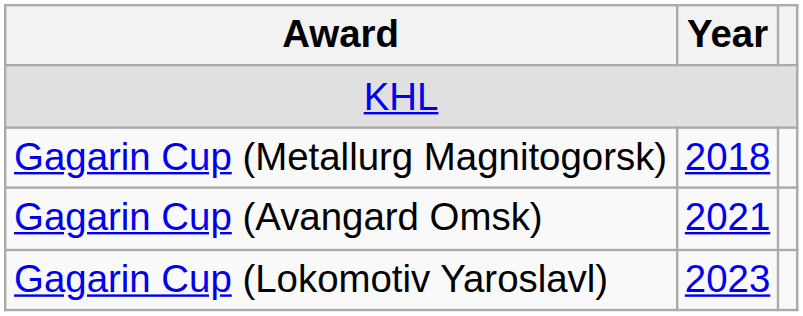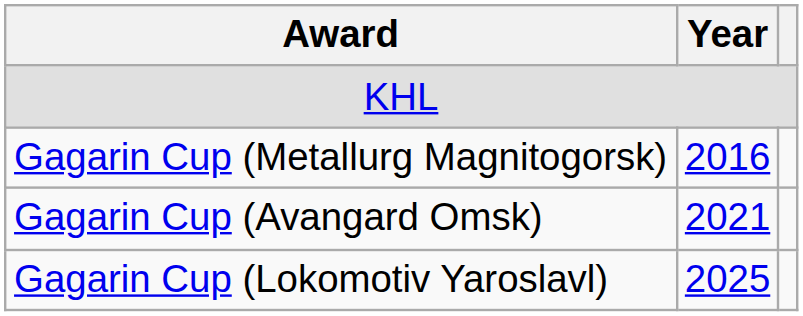Gagarin Cup (Metallurg Magnitogorsk) | Year: 2018 -> 2016
Gagarin Cup (Lokomotiv Yaroslavl) | Year: 2023 -> 2025
